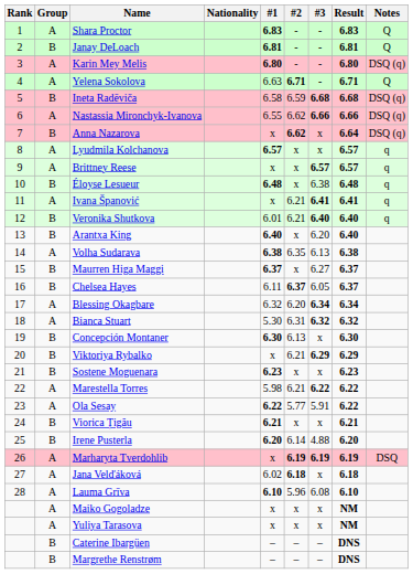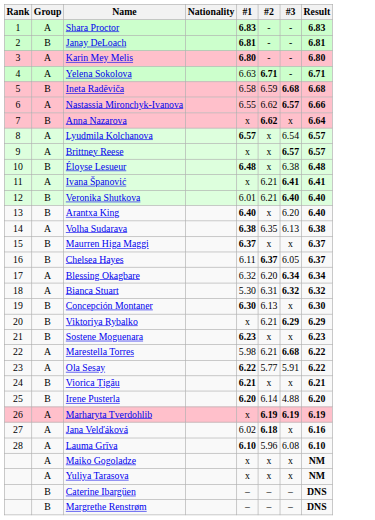- column: Notes | Q | Q | DSQ (q) | Q | DSQ (q) | DSQ (q) | DSQ (q) | q | q | q | q | q | DSQ
Nastassia Mironchyk-Ivanova | #3: 6.66 -> 6.57
Lyudmila Kolchanova | #3: x -> 6.54
Maurren Higa Maggi | #3: 6.27 -> x
Marestella Torres | #3: 6.22 -> 6.68
Jana Velďáková | Result: 6.18 -> 6.16
